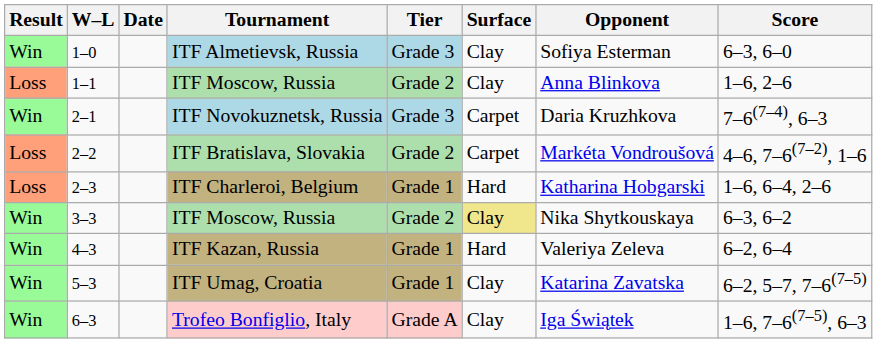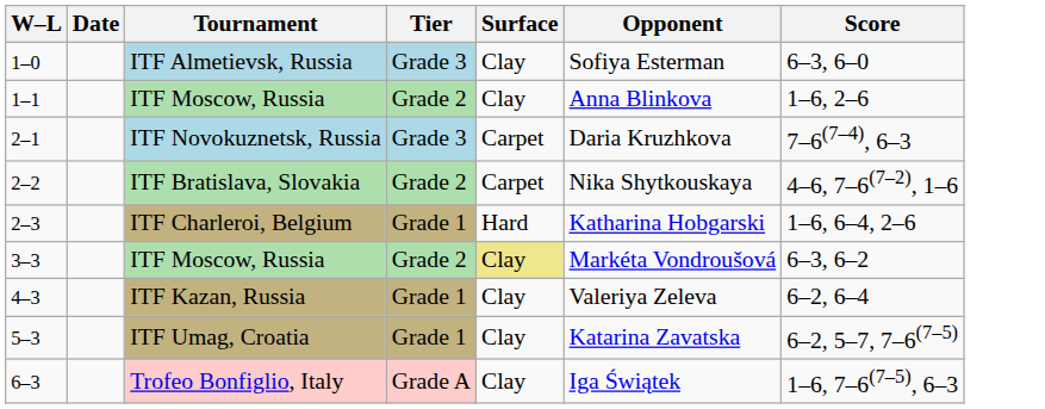- column: Result | Win | Loss | Win | Loss | Loss | Win | Win | Win | Win
2–2 | Opponent: Markéta Vondroušová -> Nika Shytkouskaya
3–3 | Opponent: Nika Shytkouskaya -> Markéta Vondroušová
4–3 | Surface: Hard -> Clay
